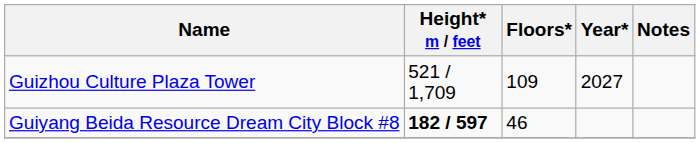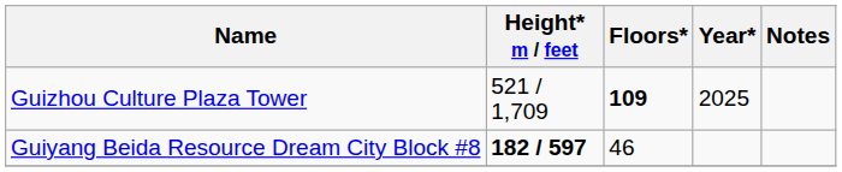Guizhou Culture Plaza Tower | Floors*: normal -> bold
Guizhou Culture Plaza Tower | Year*: 2027 -> 2025
